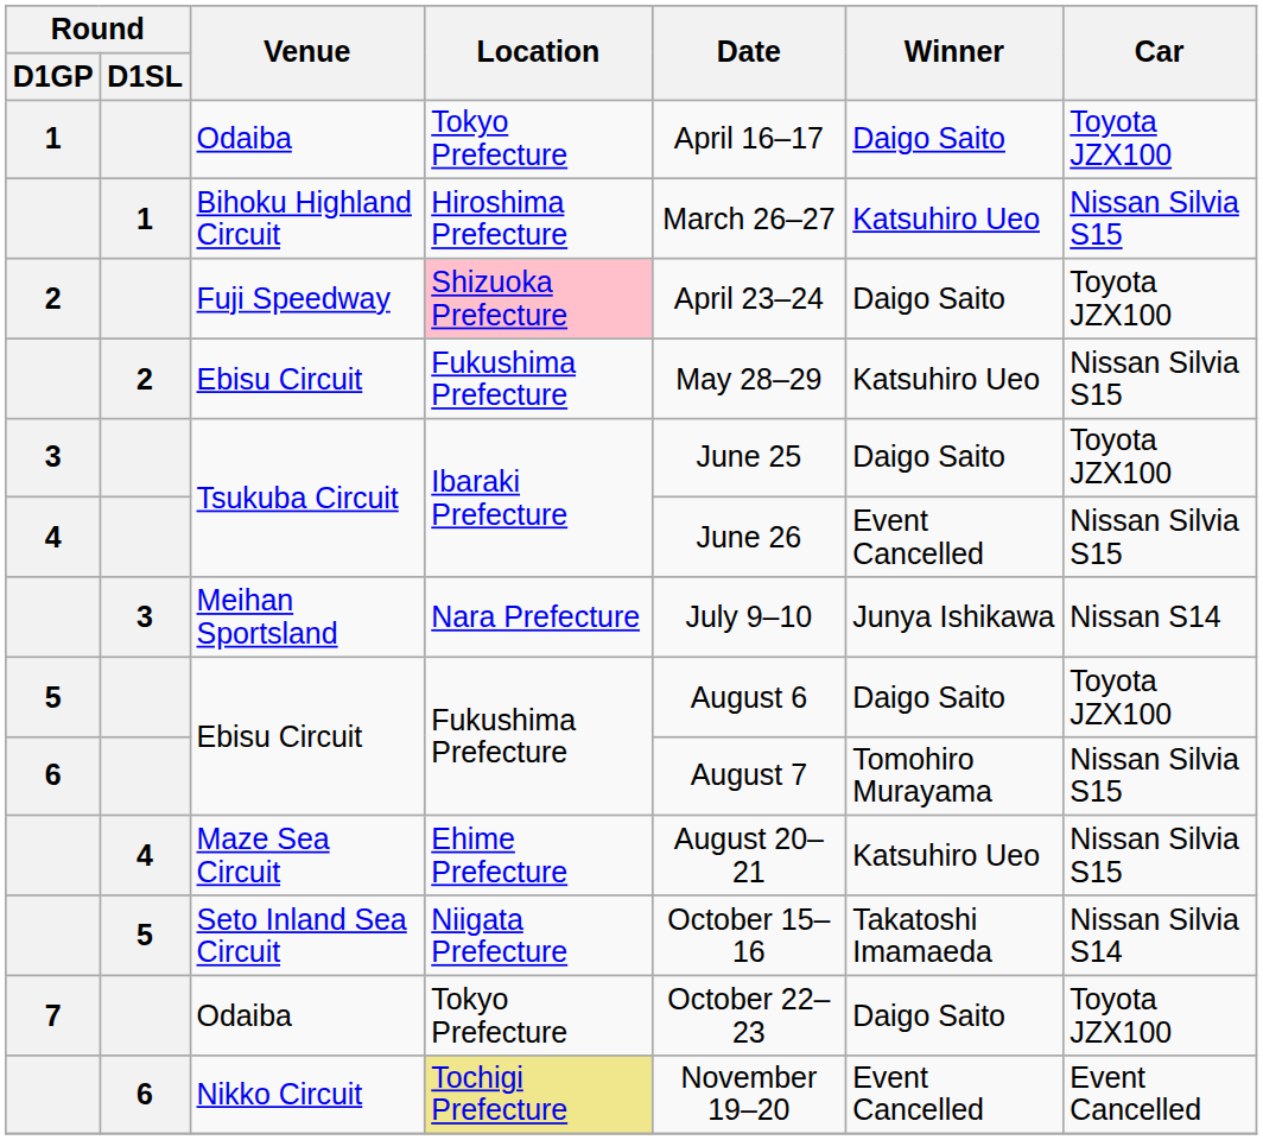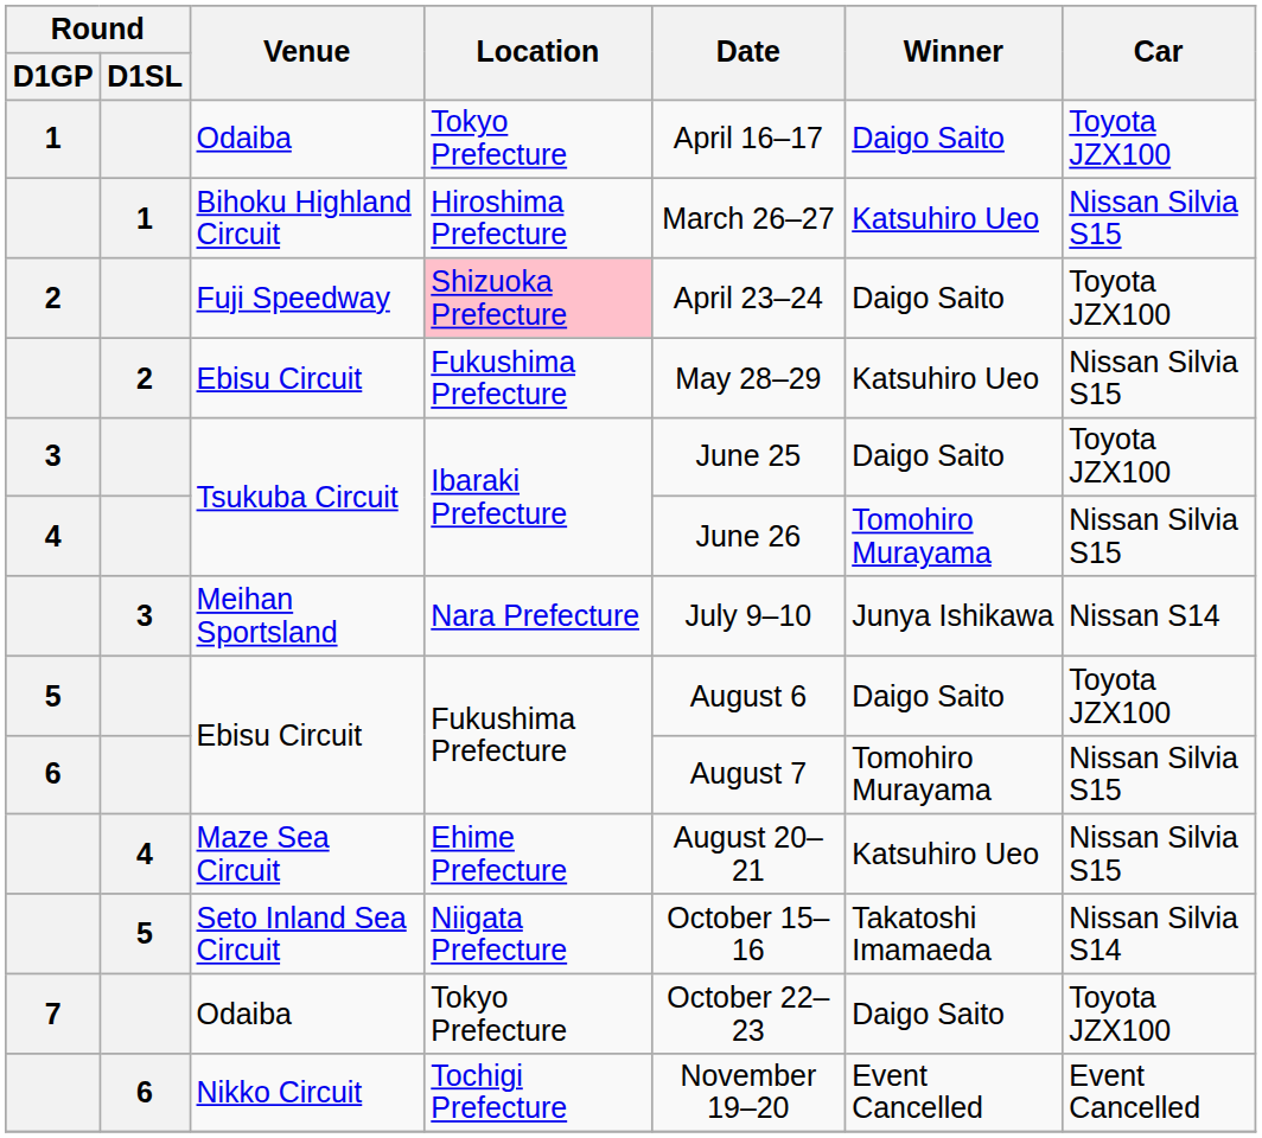4 / Tsukuba Circuit | Winner: Event Cancelled -> Tomohiro Murayama
Nikko Circuit | Location: khaki background -> no background
